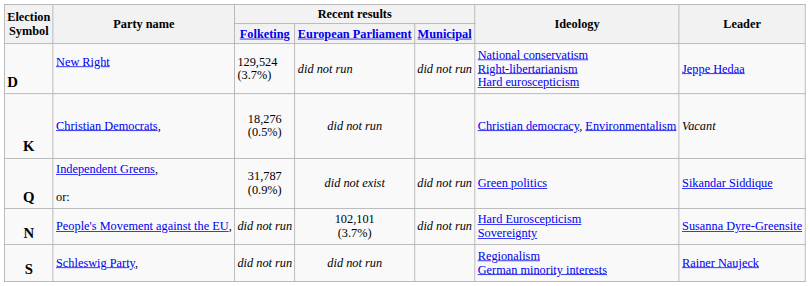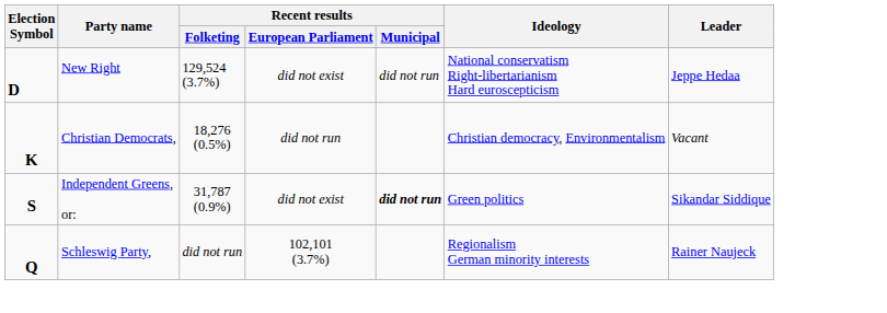New Right | Recent results / European Parliament: did not run -> did not exist
Independent Greens, or: | Election Symbol: Q -> S
Independent Greens, or: | Recent results / Municipal: normal -> bold
- row: N | People's Movement against the EU, | did not run | 102,101 (3.7%) | did not run | Hard Euroscepticism Sovereignty | Susanna Dyre-Greensite
Schleswig Party, | Election Symbol: S -> Q
Schleswig Party, | Recent results / European Parliament: did not run -> 102,101 (3.7%)
